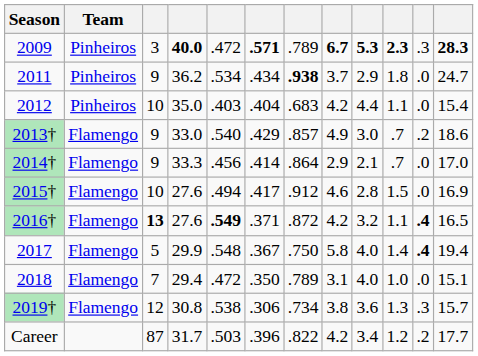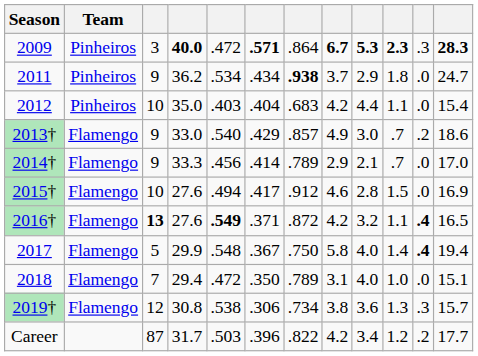2009 | column 7: .789 -> .864
2014† | column 7: .864 -> .789
